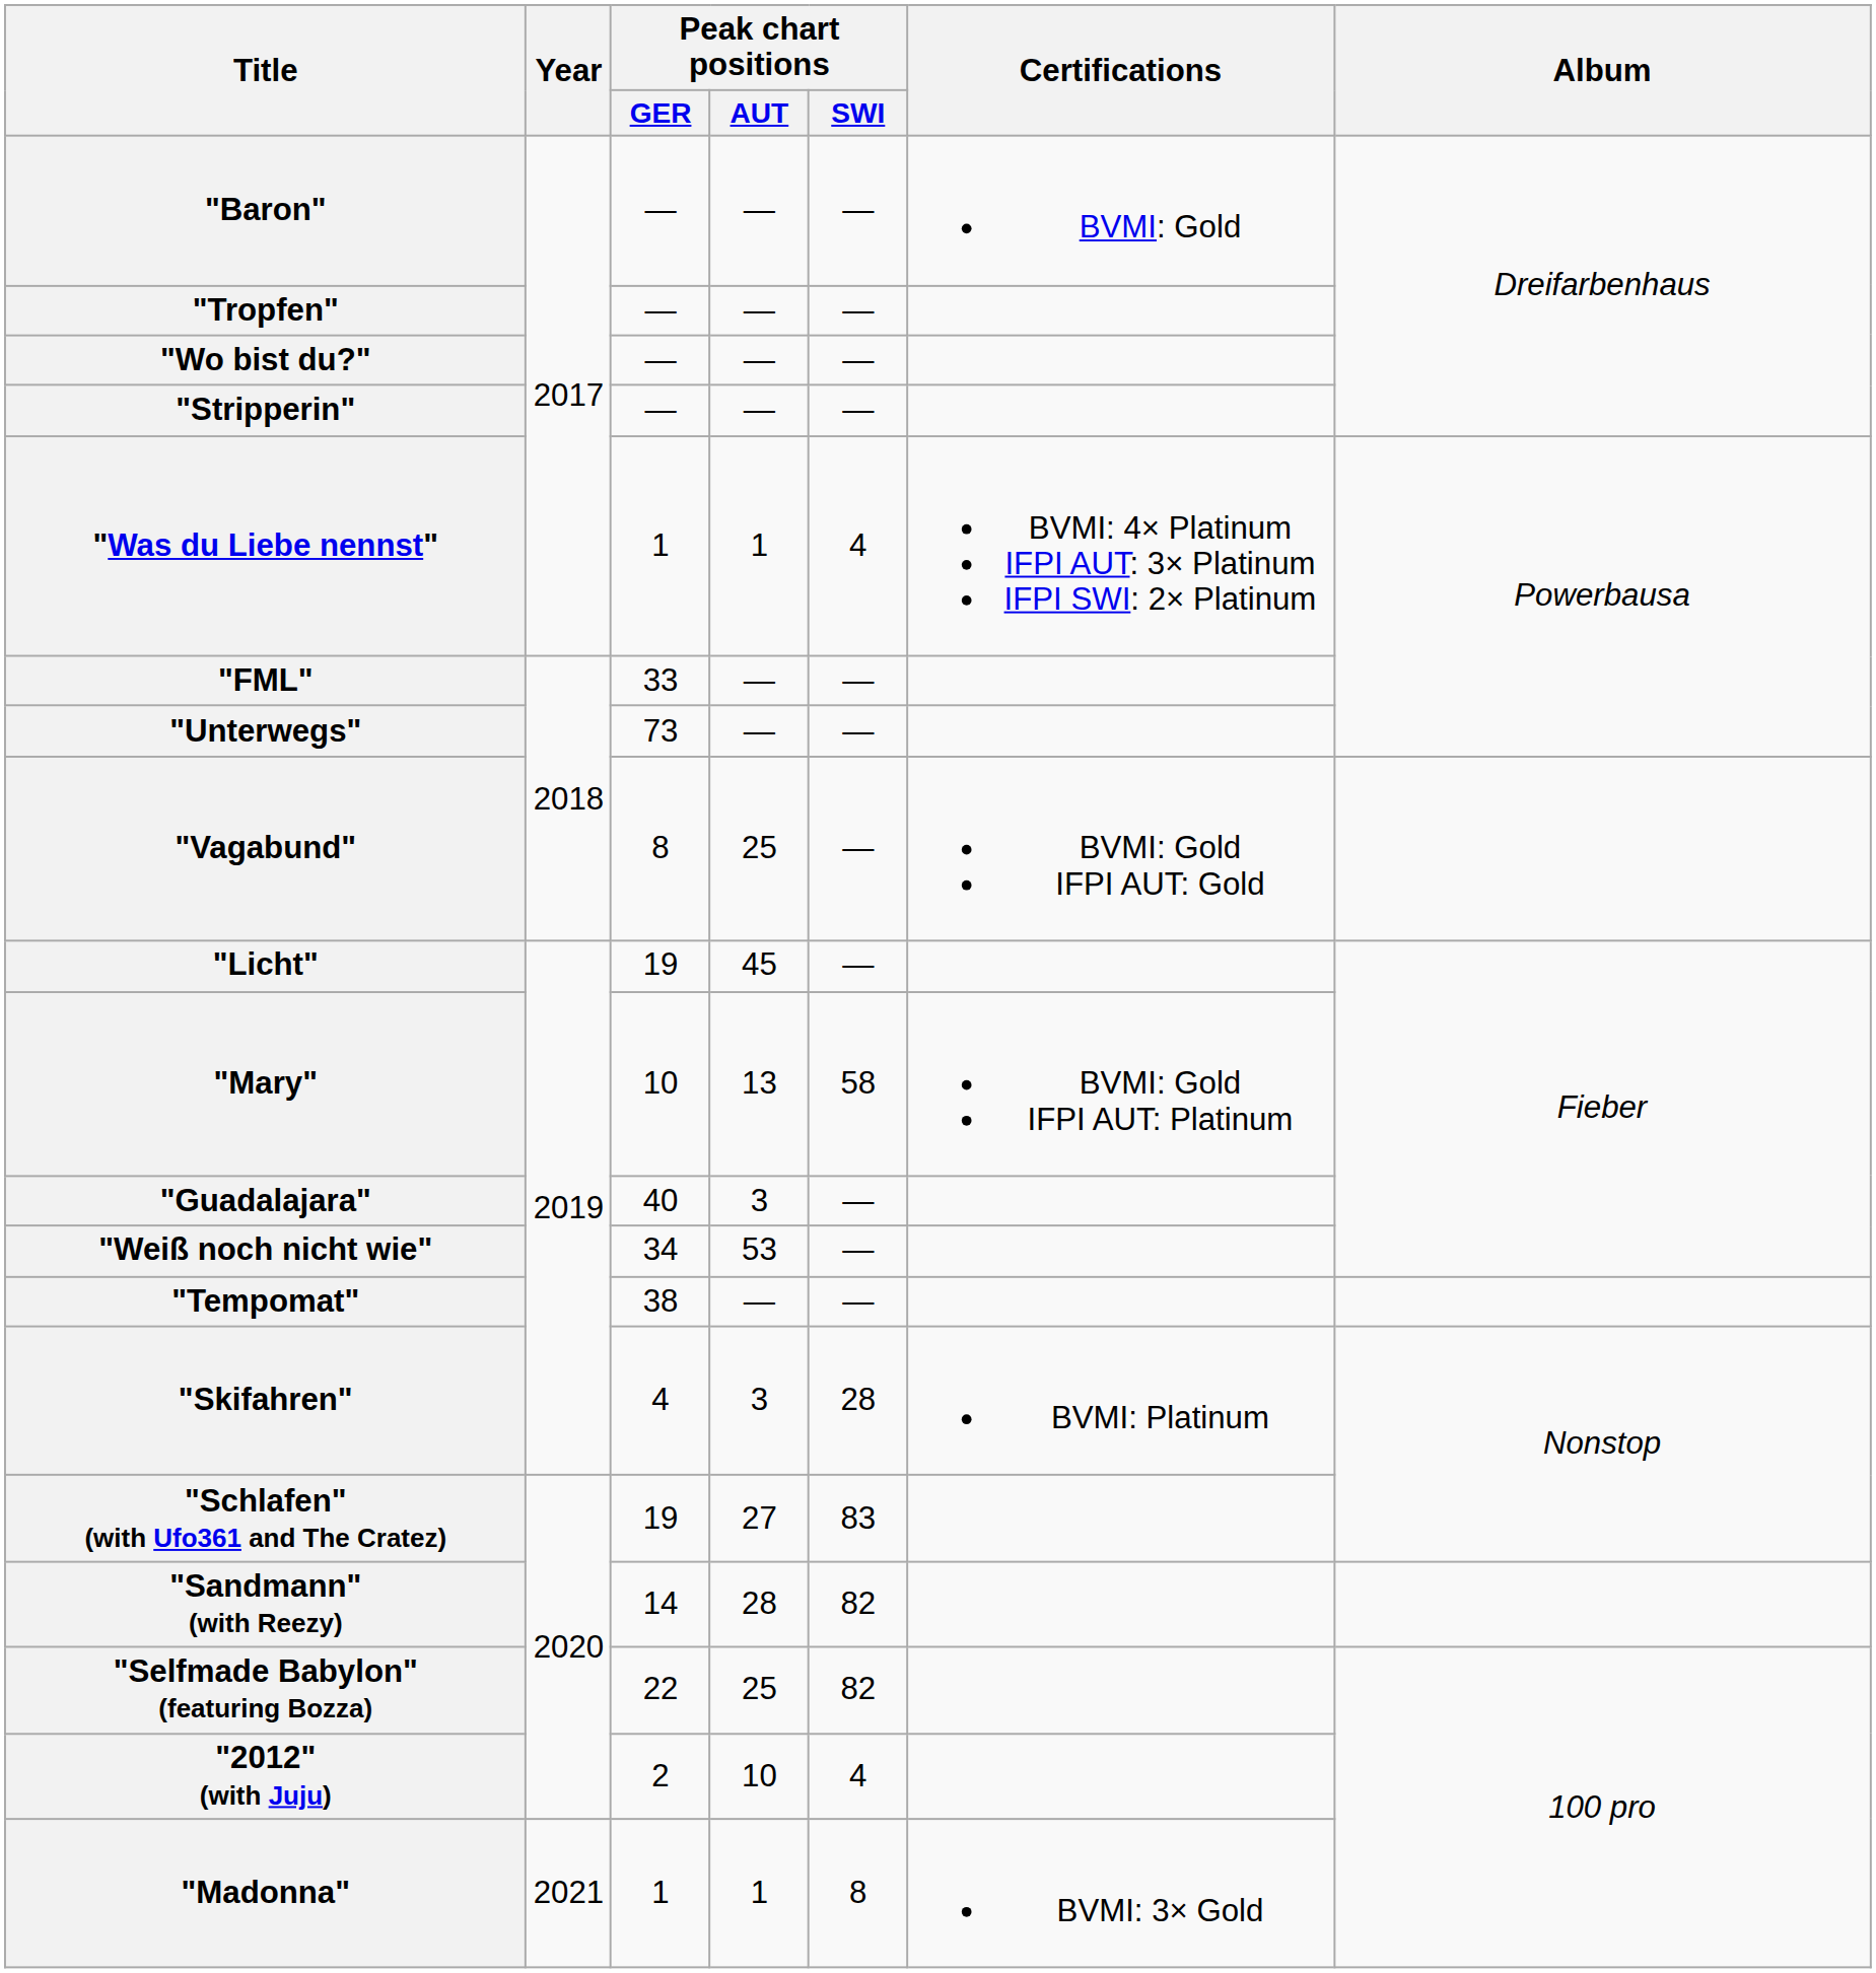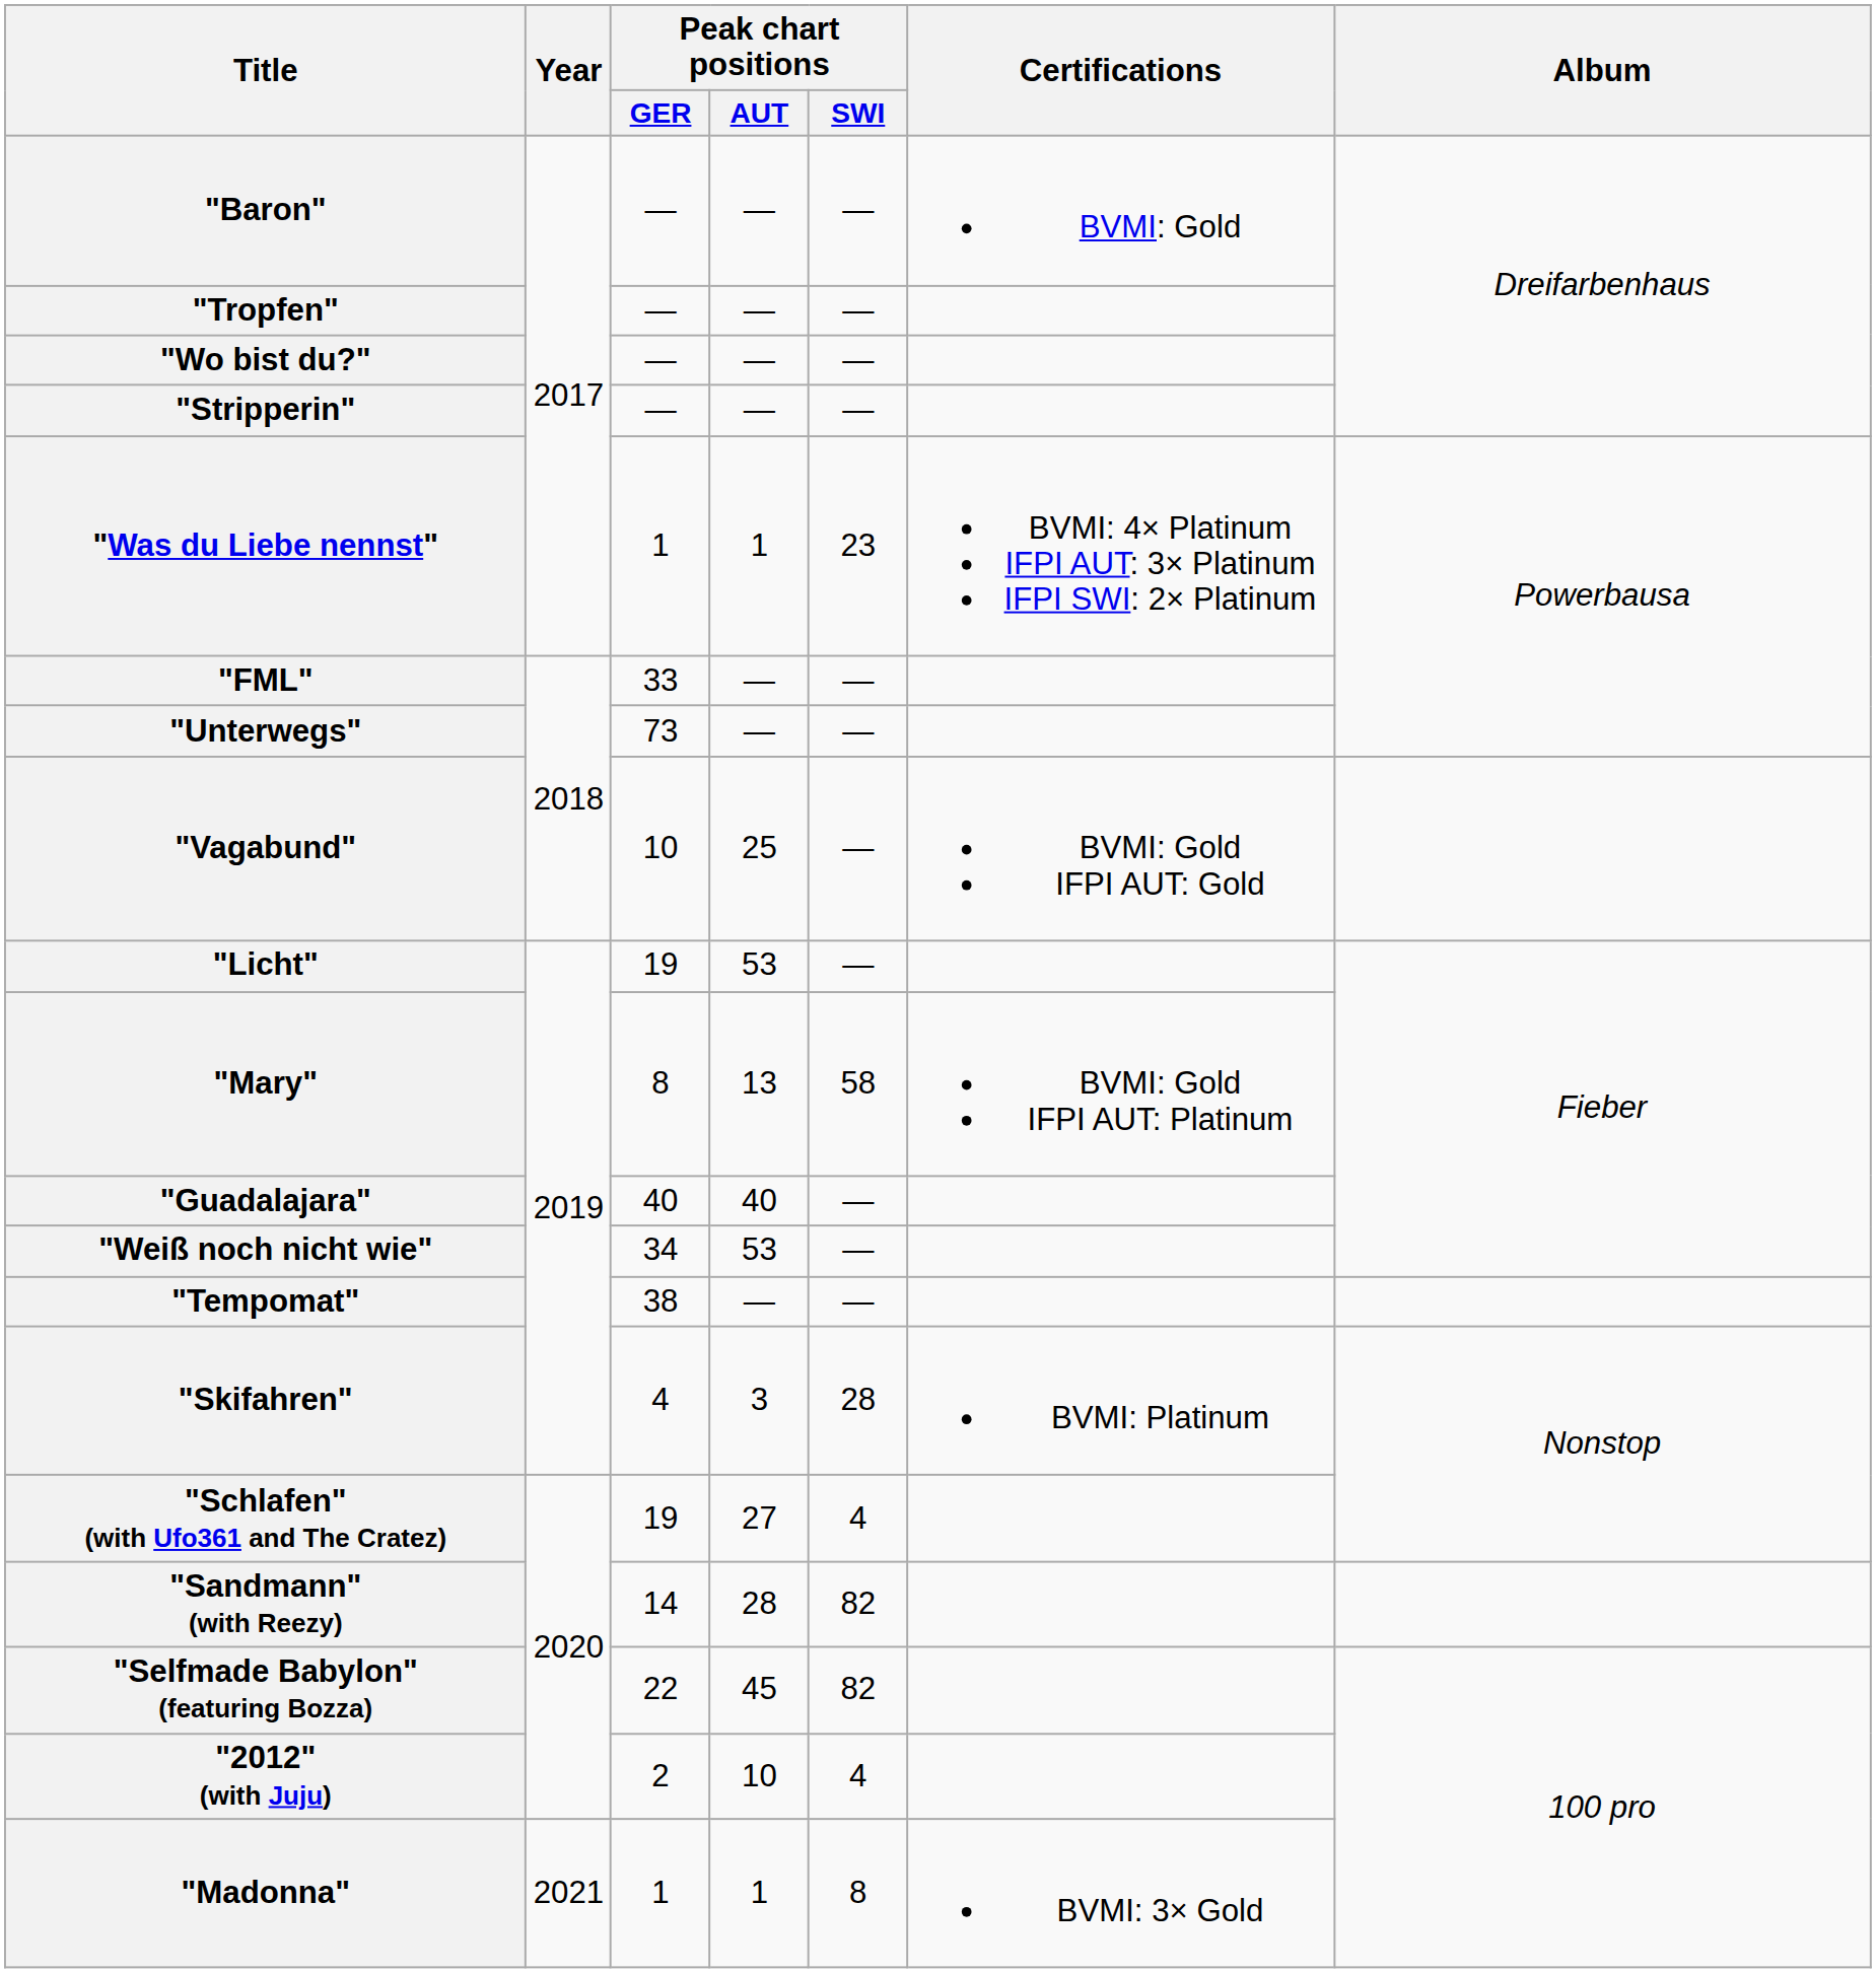"Was du Liebe nennst" | Peak chart positions / SWI: 4 -> 23
"Vagabund" | Peak chart positions / GER: 8 -> 10
"Licht" | Peak chart positions / AUT: 45 -> 53
"Mary" | Peak chart positions / GER: 10 -> 8
"Guadalajara" | Peak chart positions / AUT: 3 -> 40
"Schlafen" (with Ufo361 and The Cratez) | Peak chart positions / SWI: 83 -> 4
"Selfmade Babylon" (featuring Bozza) | Peak chart positions / AUT: 25 -> 45
